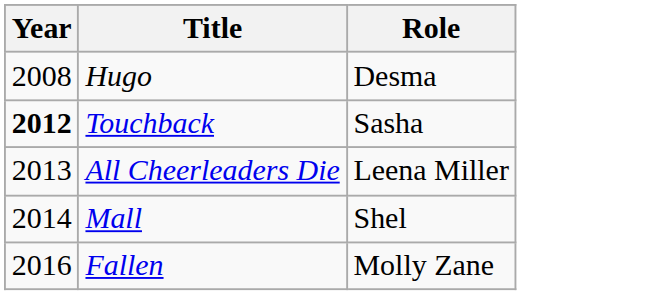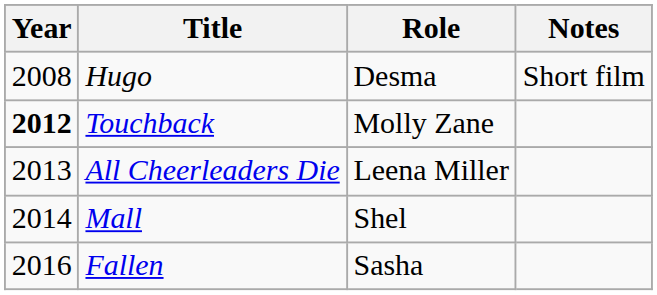+ column: Notes | Short film
Touchback | Role: Sasha -> Molly Zane
Fallen | Role: Molly Zane -> Sasha
